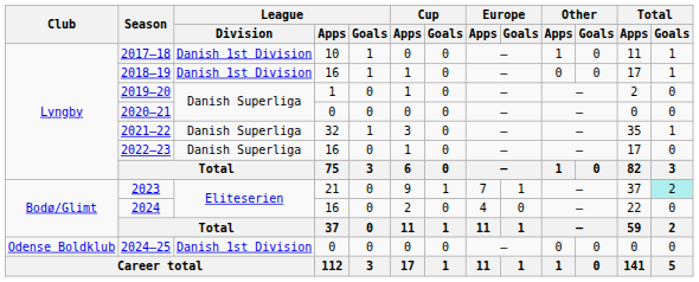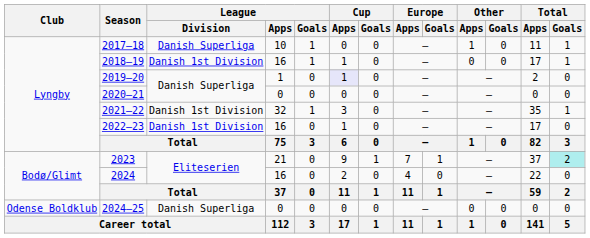2017–18 | League / Division: Danish 1st Division -> Danish Superliga
2019–20 | Cup / Apps: no background -> lavender background
2021–22 | League / Division: Danish Superliga -> Danish 1st Division
2022–23 | League / Division: Danish Superliga -> Danish 1st Division
2024–25 | League / Division: Danish 1st Division -> Danish Superliga
